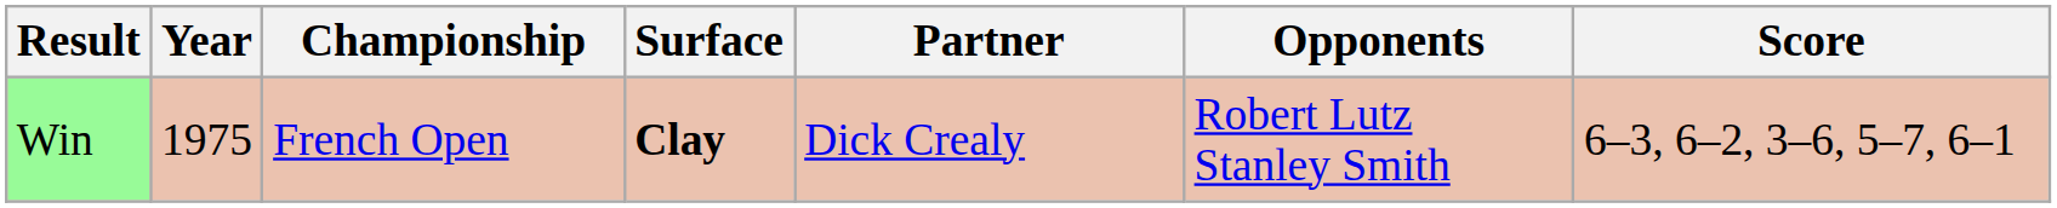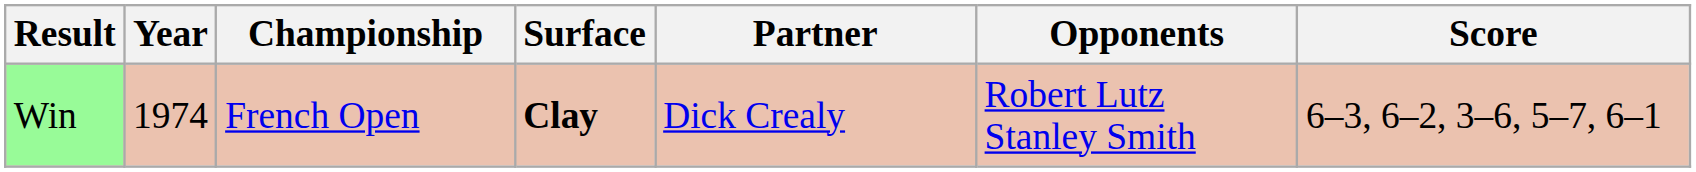Win | Year: 1975 -> 1974
